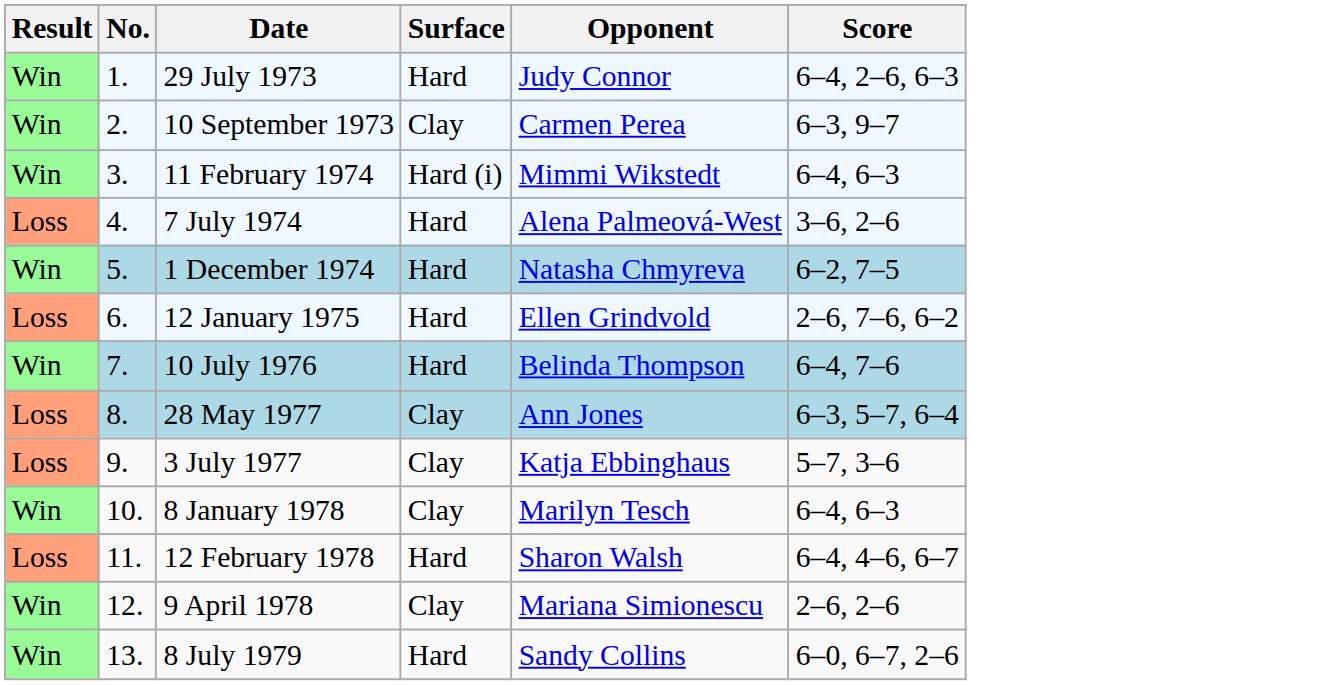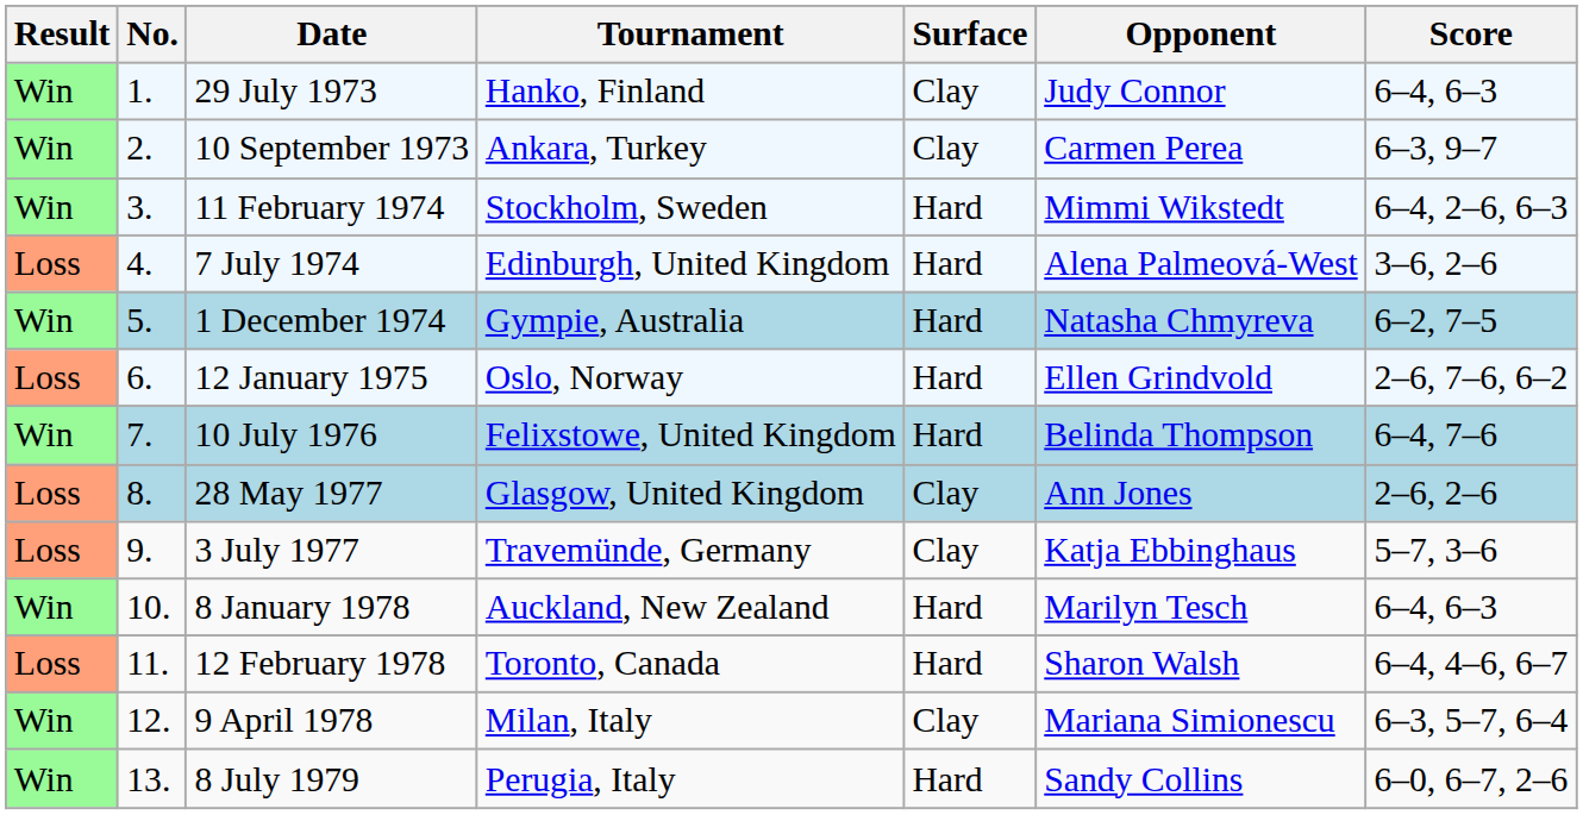+ column: Tournament | Hanko, Finland | Ankara, Turkey | Stockholm, Sweden | Edinburgh, United Kingdom | Gympie, Australia | Oslo, Norway | Felixstowe, United Kingdom | Glasgow, United Kingdom | Travemünde, Germany | Auckland, New Zealand | Toronto, Canada | Milan, Italy | Perugia, Italy
29 July 1973 | Surface: Hard -> Clay
29 July 1973 | Score: 6–4, 2–6, 6–3 -> 6–4, 6–3
11 February 1974 | Surface: Hard (i) -> Hard
11 February 1974 | Score: 6–4, 6–3 -> 6–4, 2–6, 6–3
28 May 1977 | Score: 6–3, 5–7, 6–4 -> 2–6, 2–6
8 January 1978 | Surface: Clay -> Hard
9 April 1978 | Score: 2–6, 2–6 -> 6–3, 5–7, 6–4
